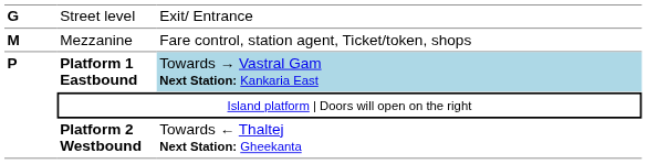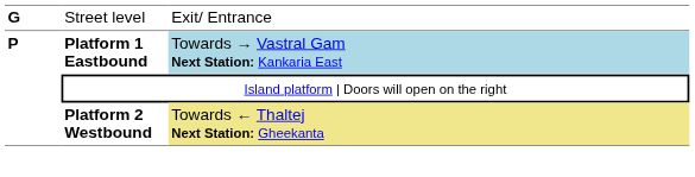- row: M | Mezzanine | Fare control, station agent, Ticket/token, shops
Platform 2 Westbound | column 3: no background -> khaki background
